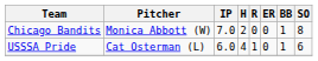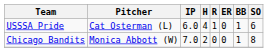rows swapped: Chicago Bandits <-> USSSA Pride
